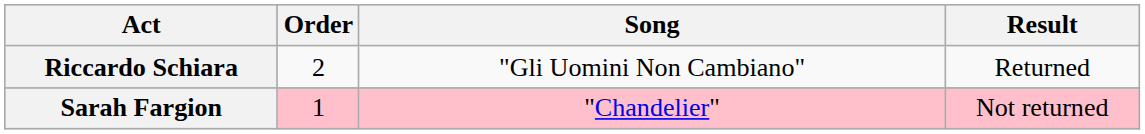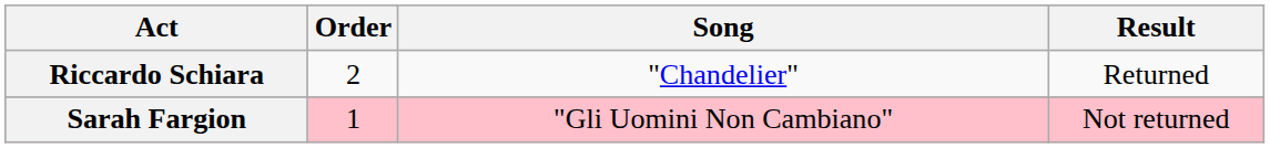Riccardo Schiara | Song: "Gli Uomini Non Cambiano" -> "Chandelier"
Sarah Fargion | Song: "Chandelier" -> "Gli Uomini Non Cambiano"
